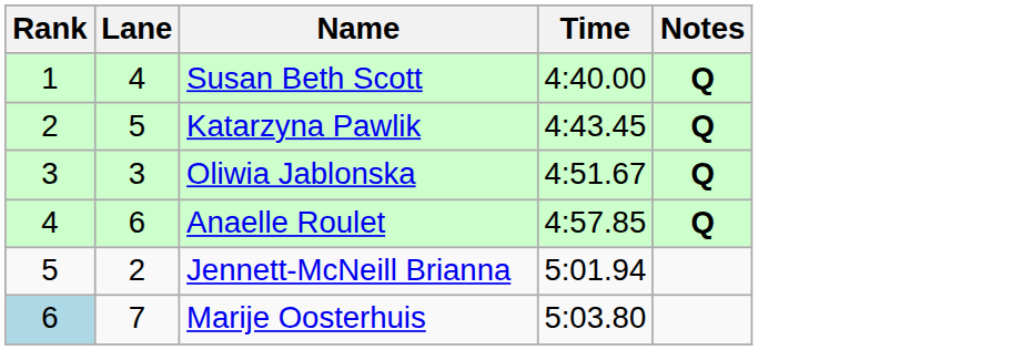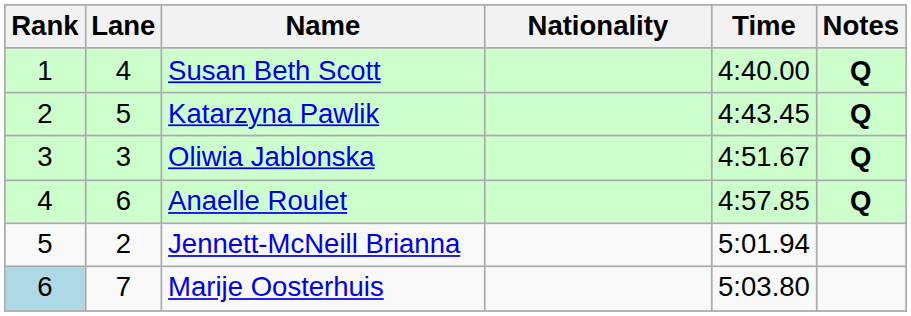+ column: Nationality
